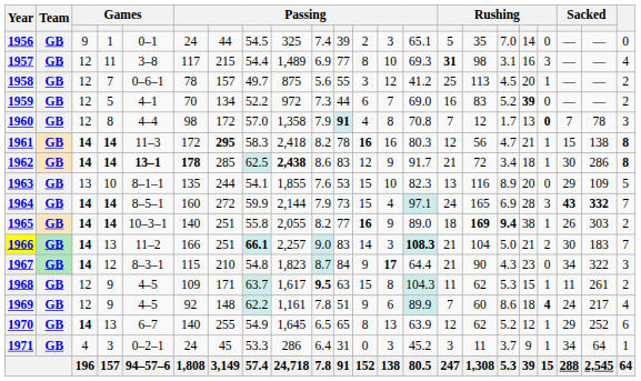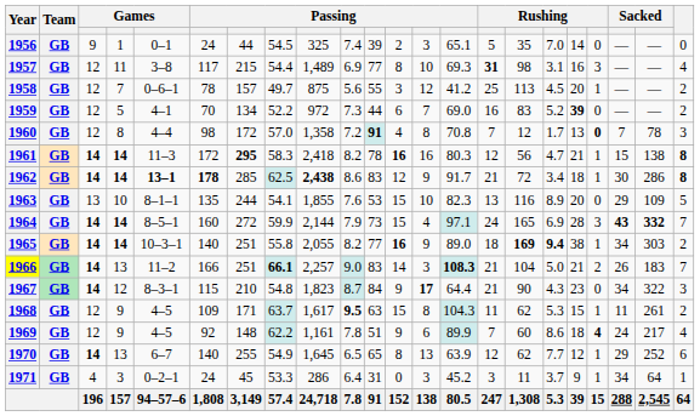1960 | column 10: 7.9 -> 7.2
1965 | column 20: 26 -> 34
1966 | column 20: 30 -> 26
1970 | column 17: 5.2 -> 7.7
